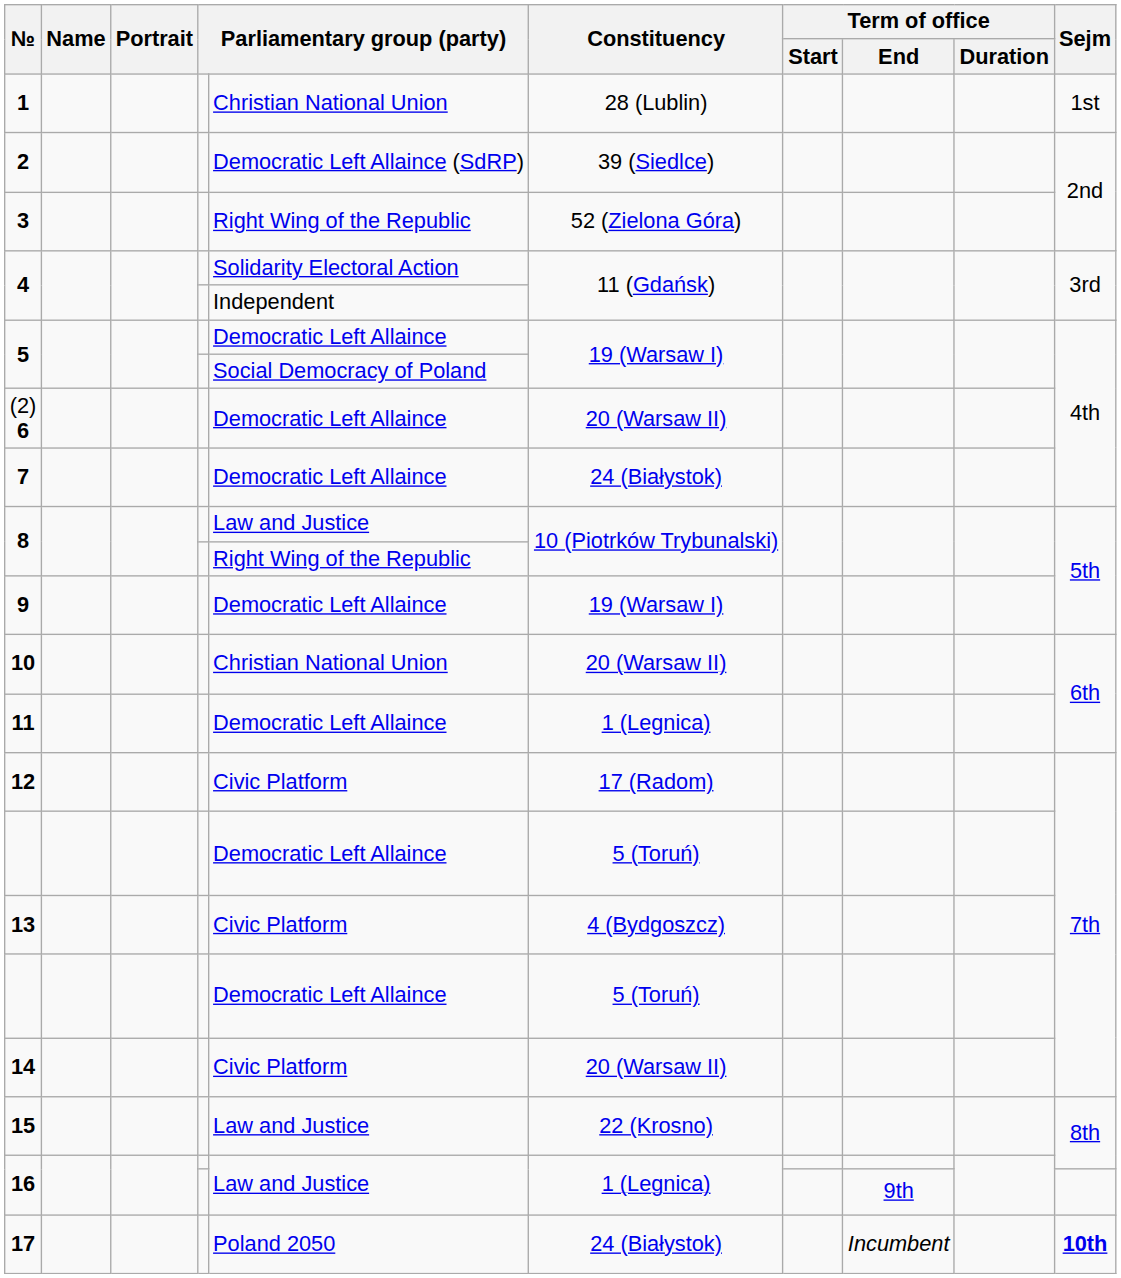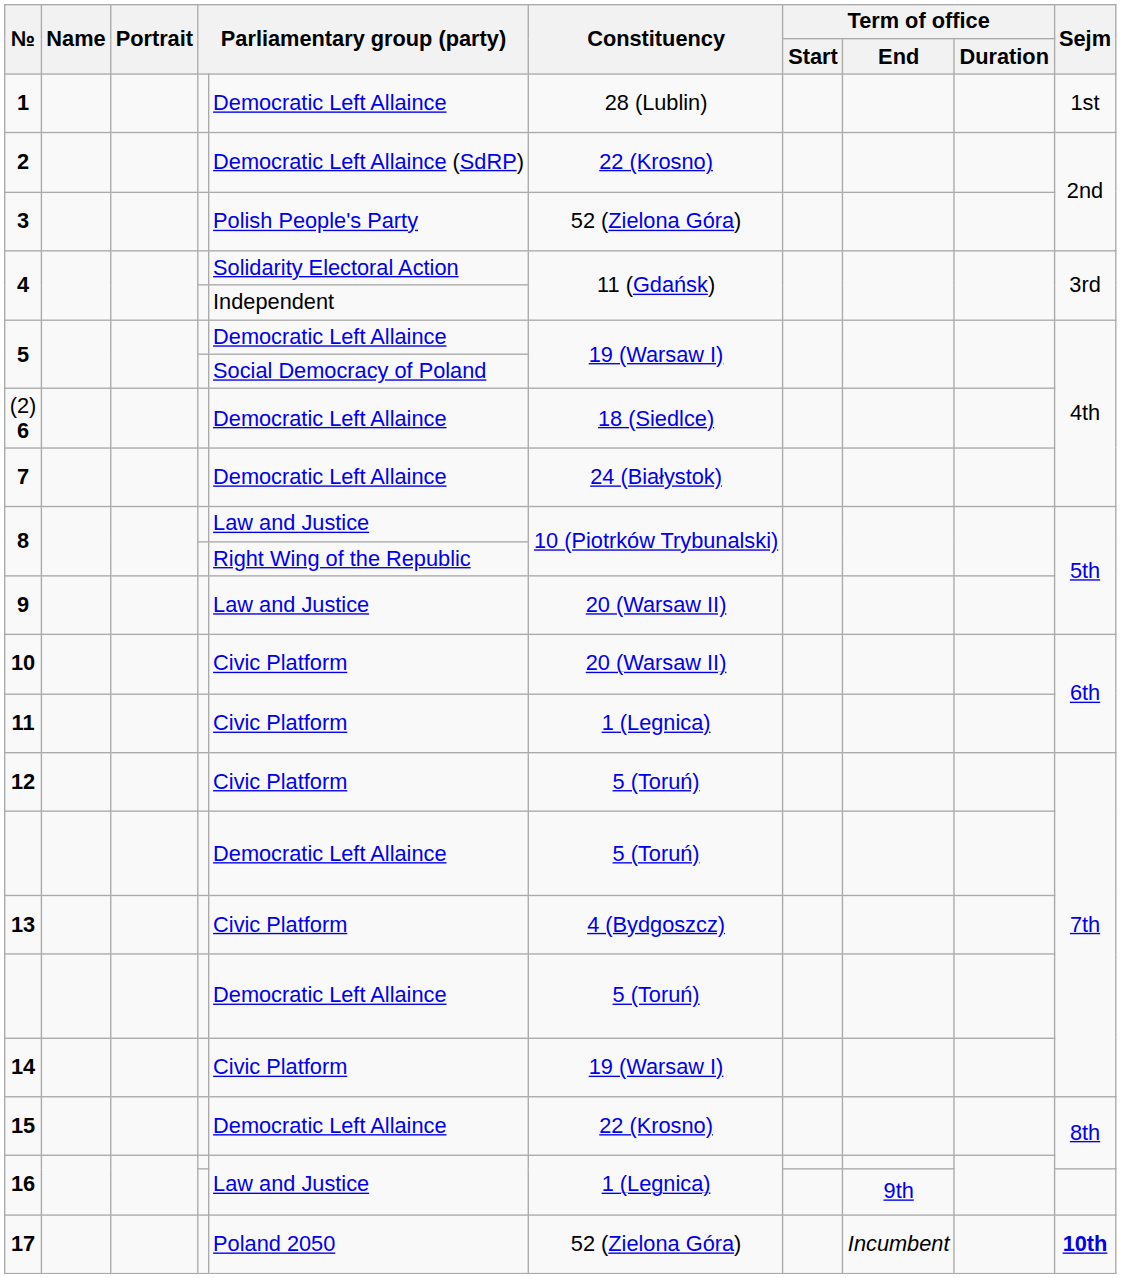1 | column 5: Christian National Union -> Democratic Left Allaince
2 | Constituency: 39 (Siedlce) -> 22 (Krosno)
3 | column 5: Right Wing of the Republic -> Polish People's Party
(2) 6 | Constituency: 20 (Warsaw II) -> 18 (Siedlce)
9 | column 5: Democratic Left Allaince -> Law and Justice
9 | Constituency: 19 (Warsaw I) -> 20 (Warsaw II)
10 | column 5: Christian National Union -> Civic Platform
11 | column 5: Democratic Left Allaince -> Civic Platform
12 | Constituency: 17 (Radom) -> 5 (Toruń)
14 | Constituency: 20 (Warsaw II) -> 19 (Warsaw I)
15 | column 5: Law and Justice -> Democratic Left Allaince
17 | Constituency: 24 (Białystok) -> 52 (Zielona Góra)
